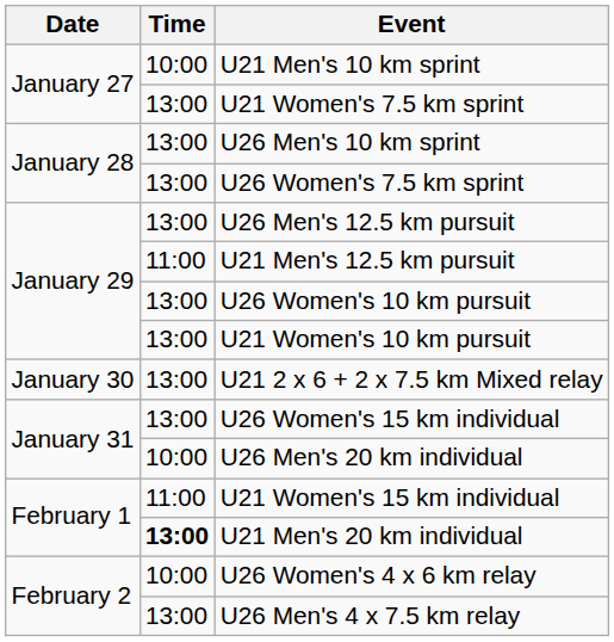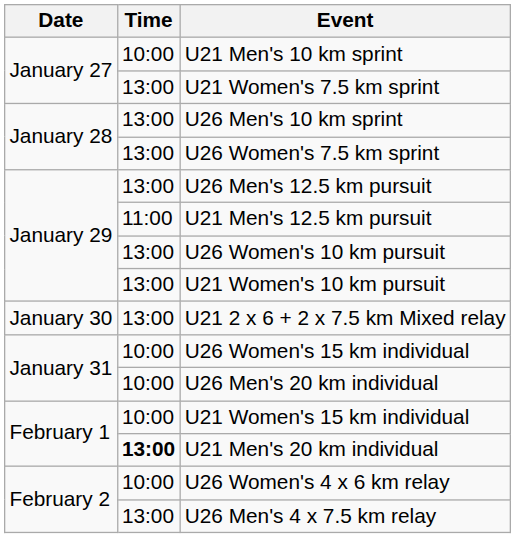U26 Women's 15 km individual | Time: 13:00 -> 10:00
U21 Women's 15 km individual | Time: 11:00 -> 10:00
